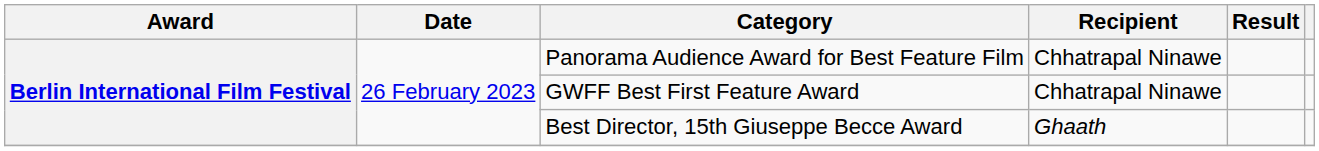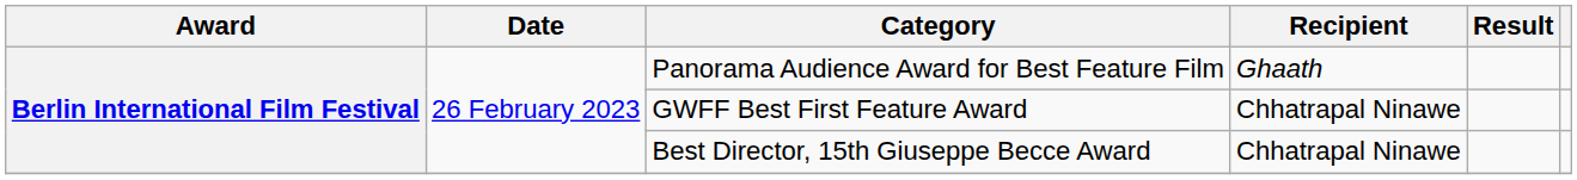Panorama Audience Award for Best Feature Film | Recipient: Chhatrapal Ninawe -> Ghaath
Best Director, 15th Giuseppe Becce Award | Recipient: Ghaath -> Chhatrapal Ninawe
